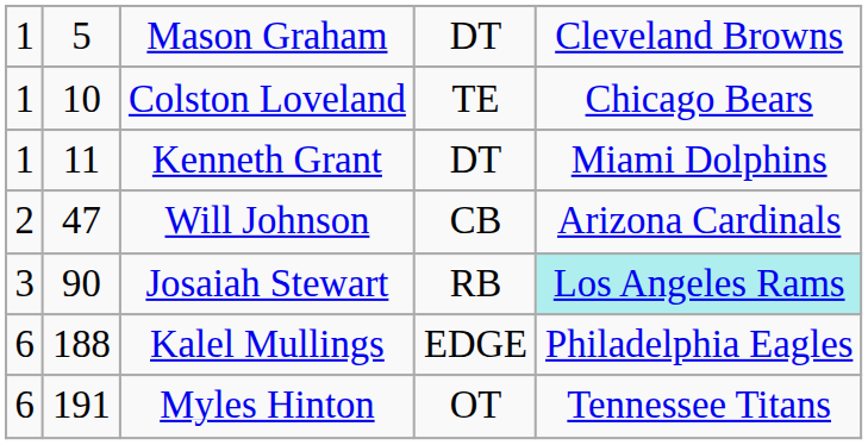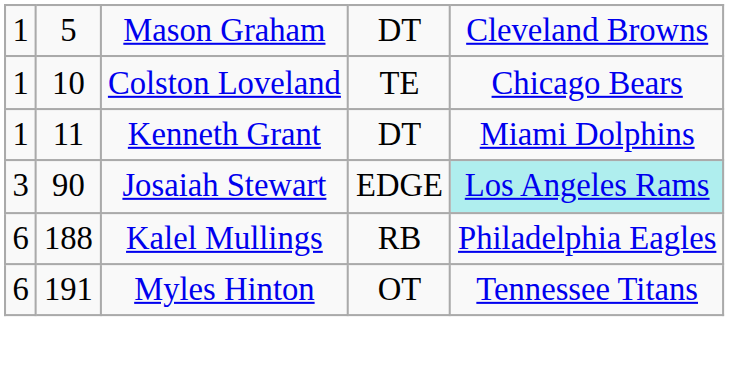- row: 2 | 47 | Will Johnson | CB | Arizona Cardinals
Josaiah Stewart | column 4: RB -> EDGE
Kalel Mullings | column 4: EDGE -> RB
